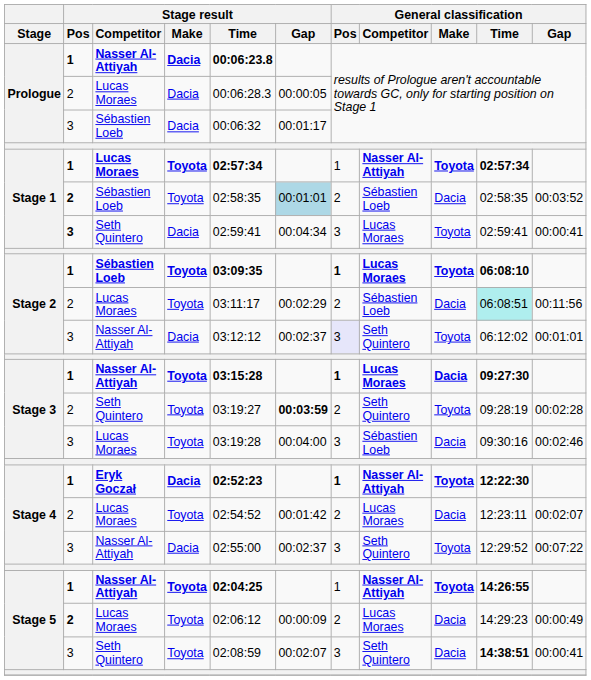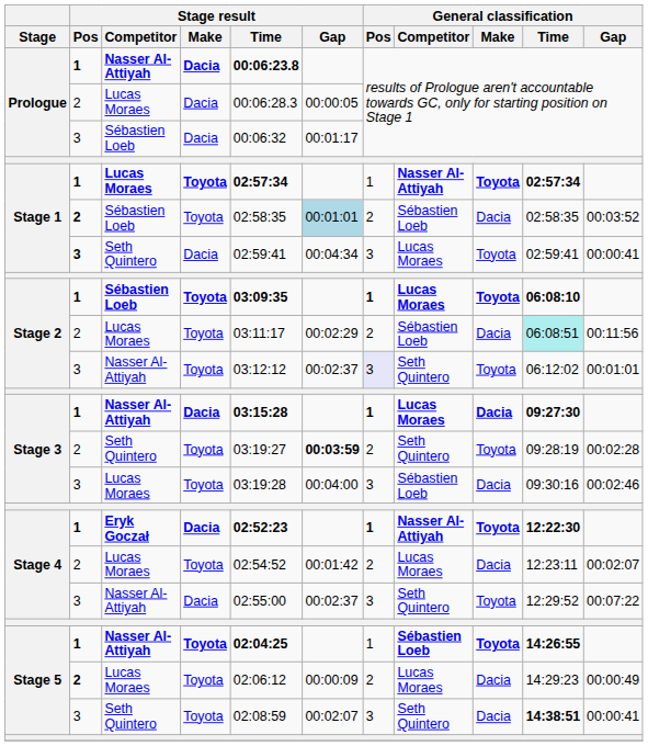Stage 2 / Nasser Al-Attiyah | Stage result / Make: Dacia -> Toyota
Stage 3 / Nasser Al-Attiyah | Stage result / Make: Toyota -> Dacia
Stage 5 / Nasser Al-Attiyah | General classification / Competitor: Nasser Al-Attiyah -> Sébastien Loeb
